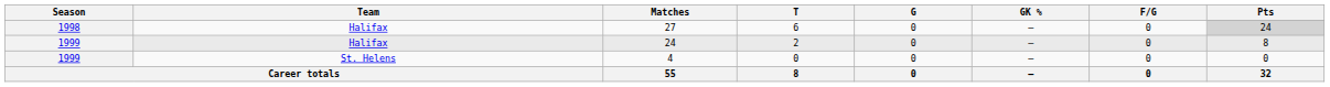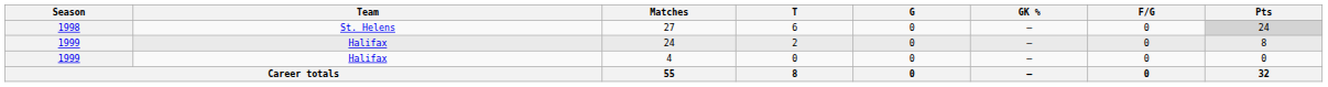27 | Team: Halifax -> St. Helens
4 | Team: St. Helens -> Halifax
